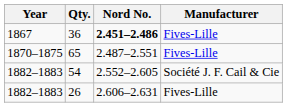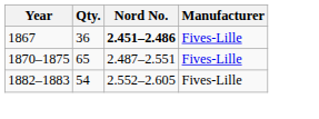54 | Manufacturer: Société J. F. Cail & Cie -> Fives-Lille
- row: 1882–1883 | 26 | 2.606–2.631 | Fives-Lille
